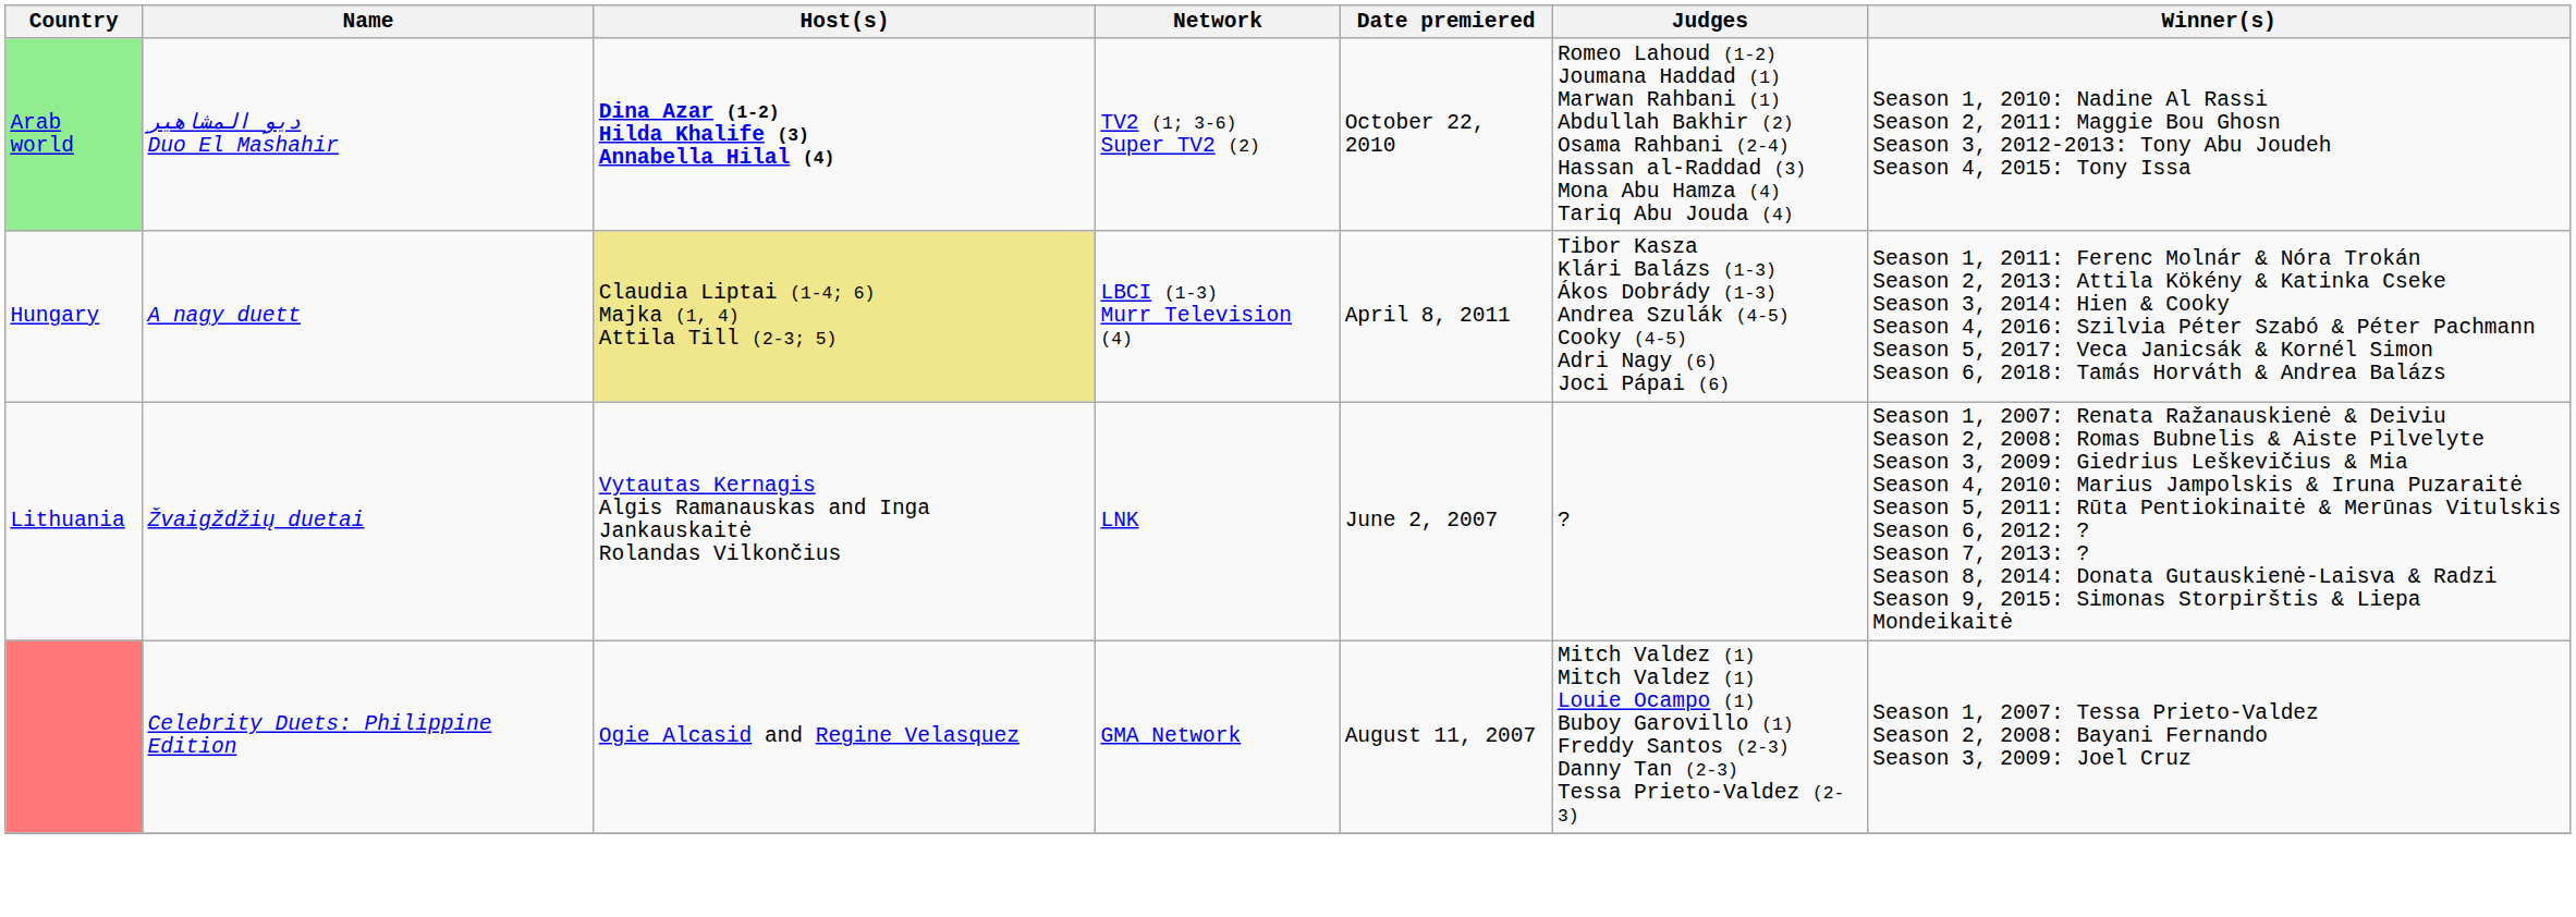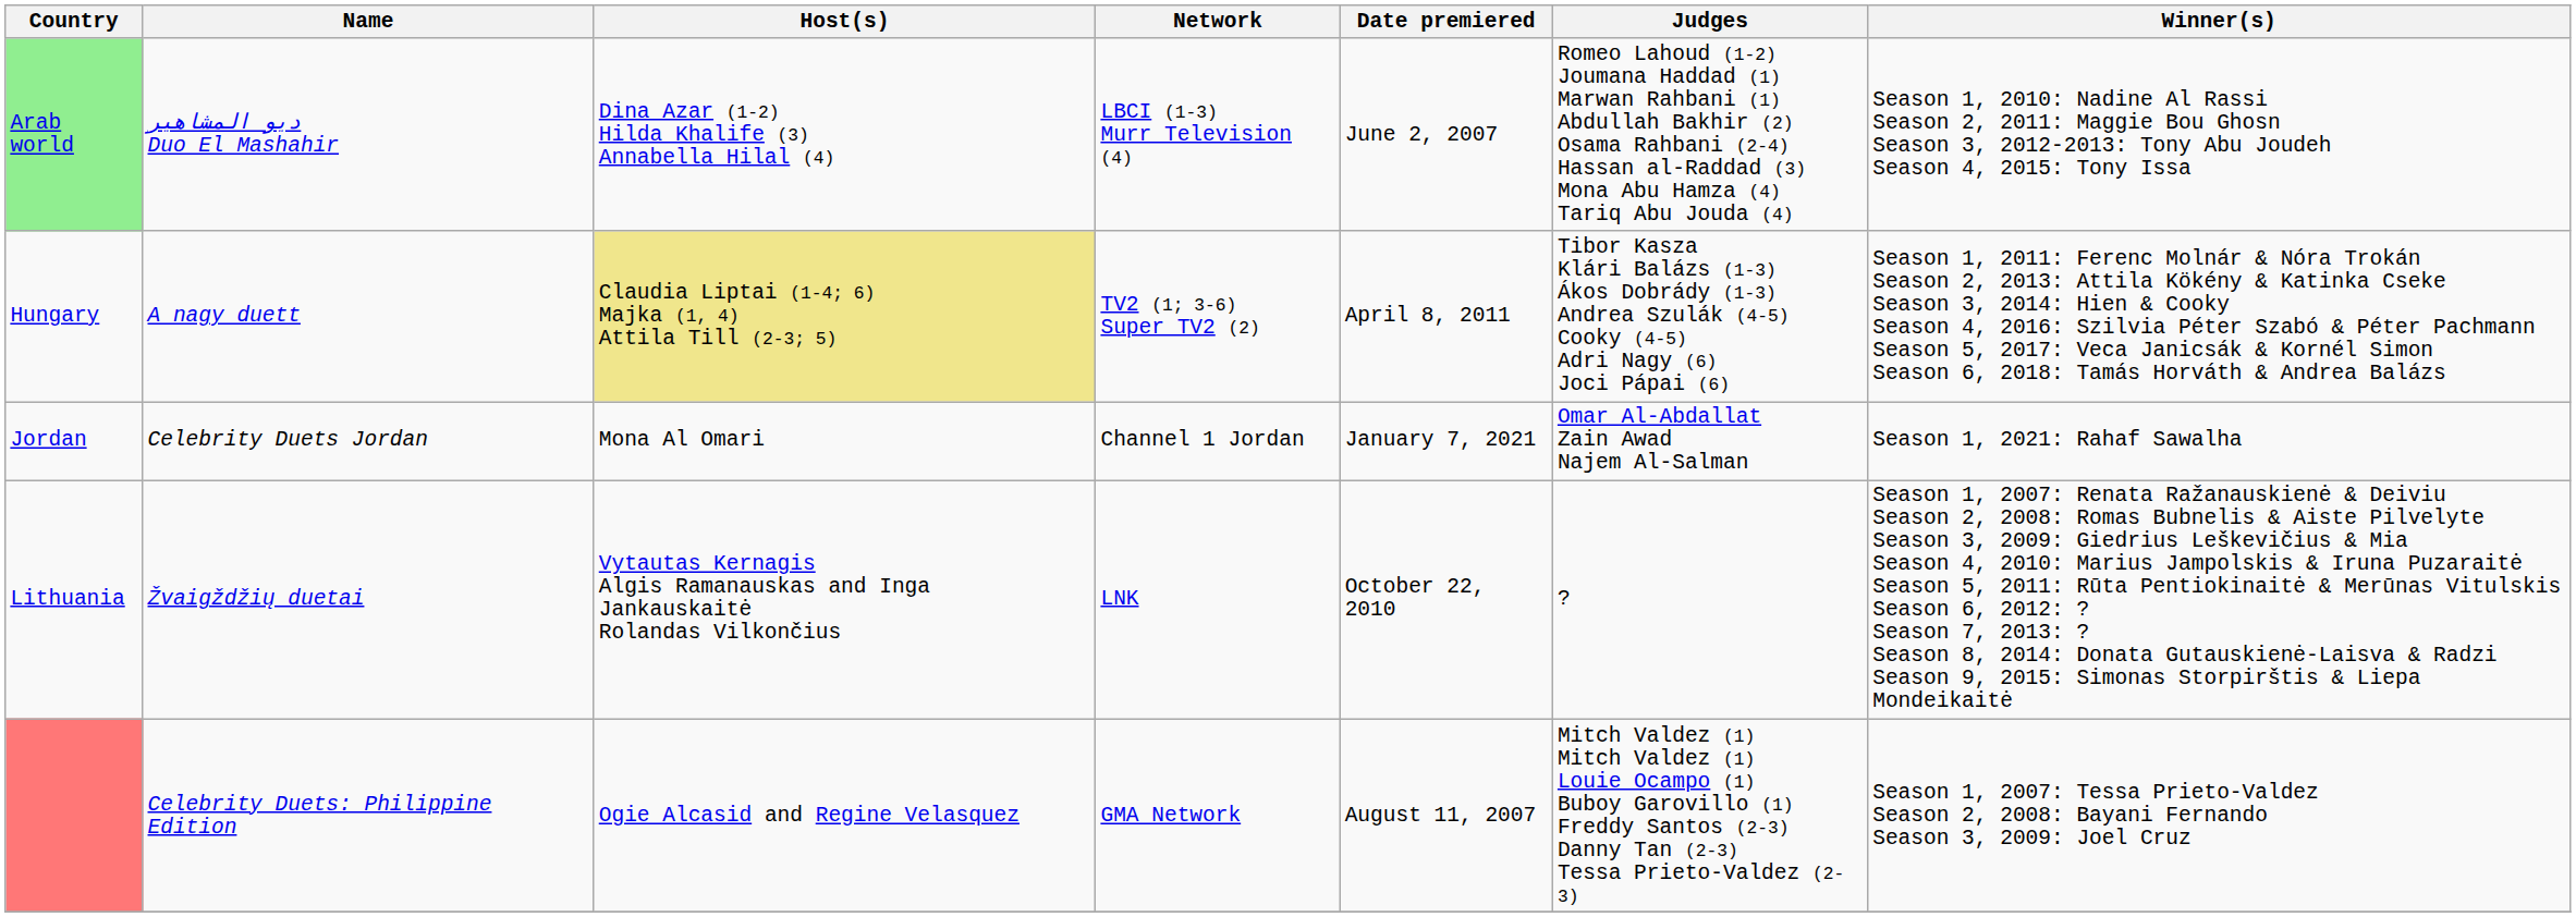Arab world | Host(s): bold -> normal
Arab world | Network: TV2 (1; 3-6) Super TV2 (2) -> LBCI (1-3) Murr Television (4)
Arab world | Date premiered: October 22, 2010 -> June 2, 2007
Hungary | Network: LBCI (1-3) Murr Television (4) -> TV2 (1; 3-6) Super TV2 (2)
+ row: Jordan | Celebrity Duets Jordan | Mona Al Omari | Channel 1 Jordan | January 7, 2021 | Omar Al-Abdallat Zain Awad Najem Al-Salman | Season 1, 2021: Rahaf Sawalha
Lithuania | Date premiered: June 2, 2007 -> October 22, 2010
